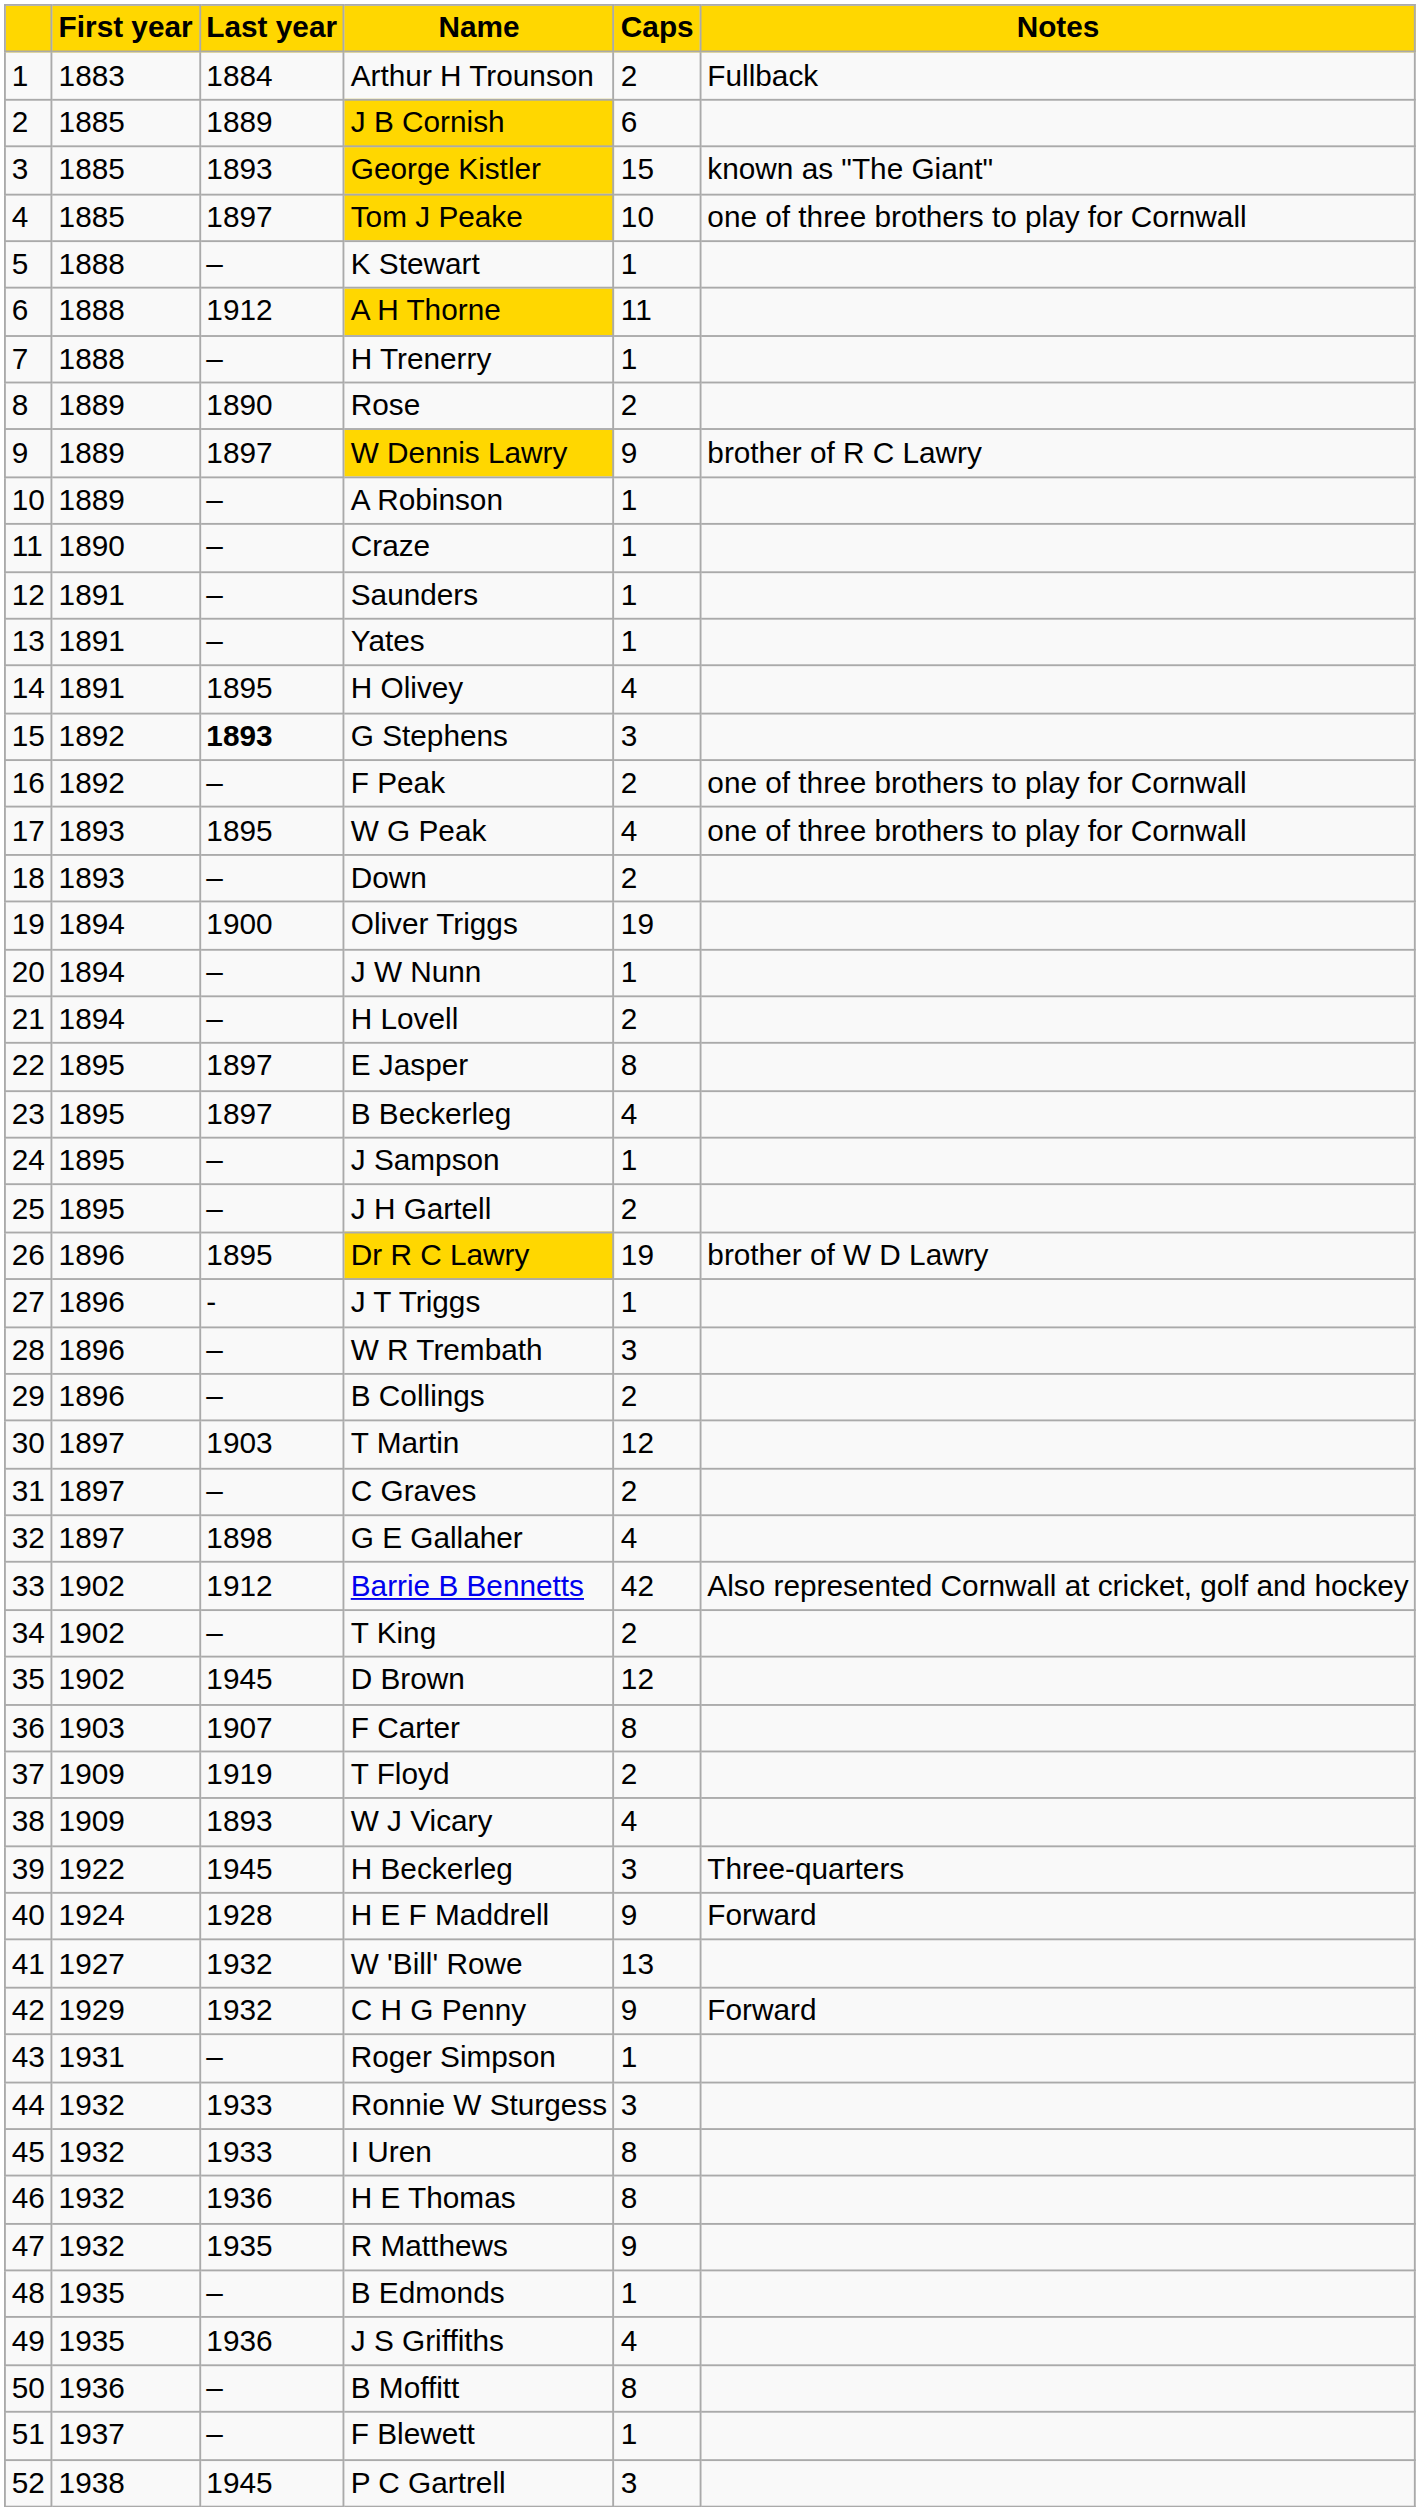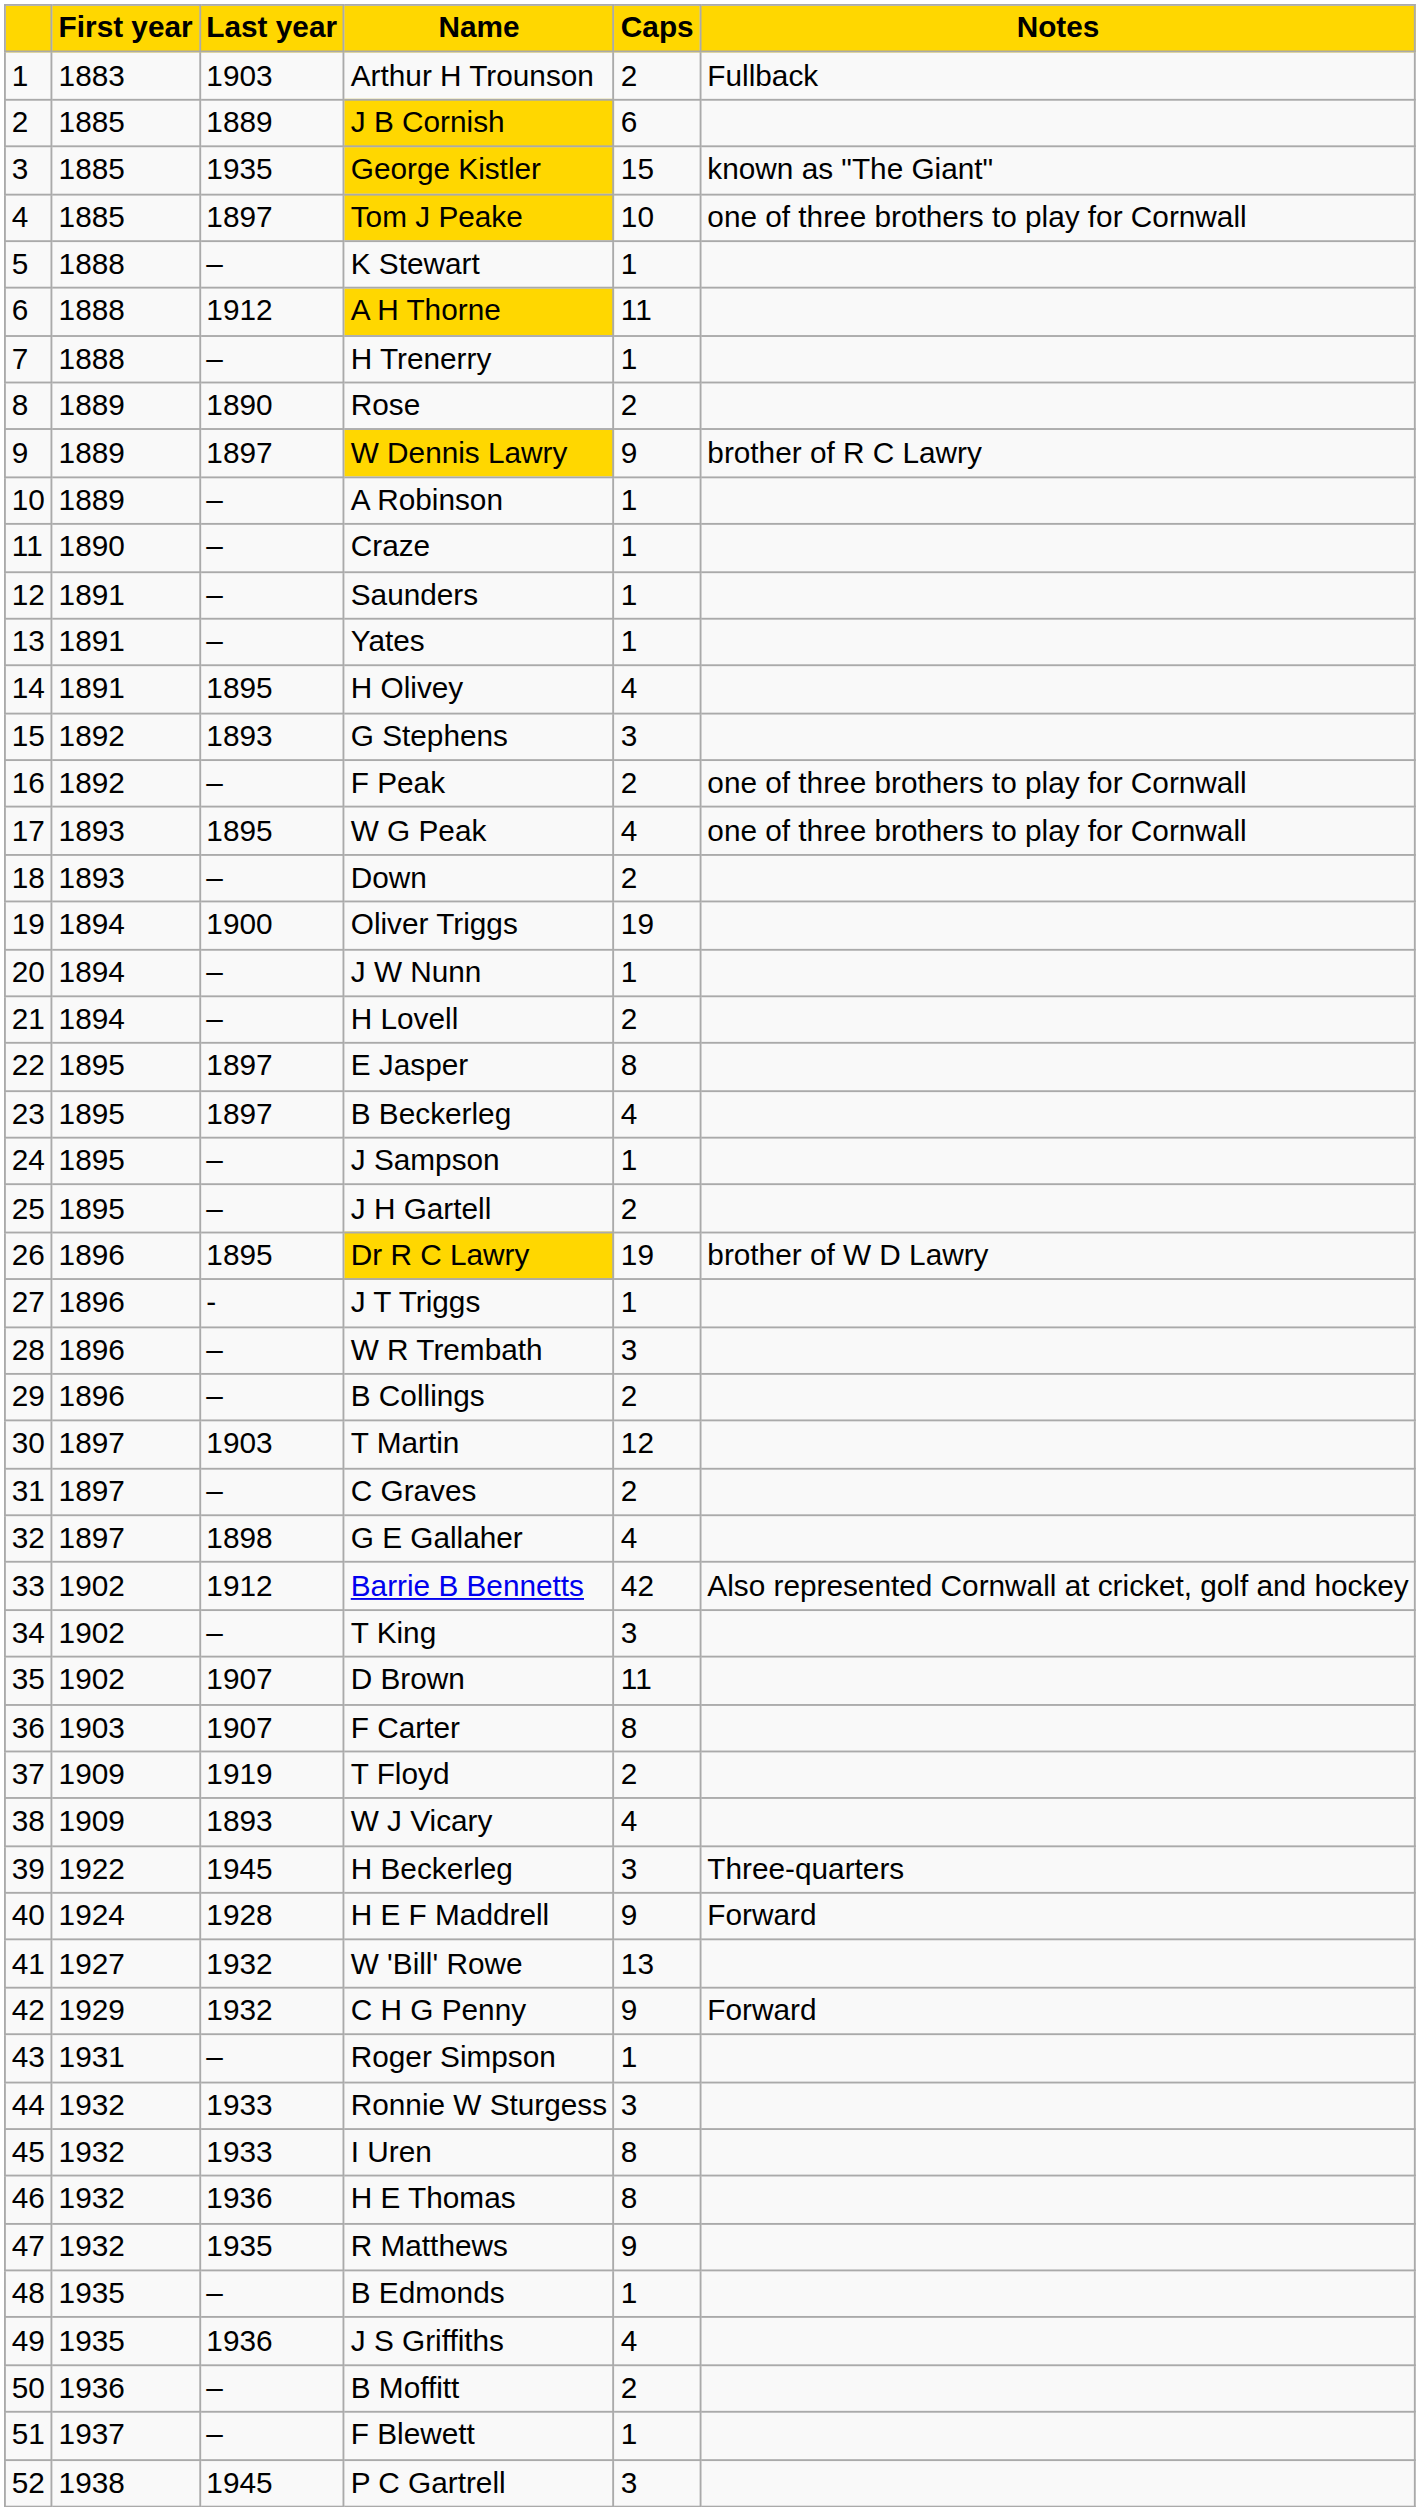Arthur H Trounson | Last year: 1884 -> 1903
George Kistler | Last year: 1893 -> 1935
G Stephens | Last year: bold -> normal
T King | Caps: 2 -> 3
D Brown | Last year: 1945 -> 1907
D Brown | Caps: 12 -> 11
B Moffitt | Caps: 8 -> 2
